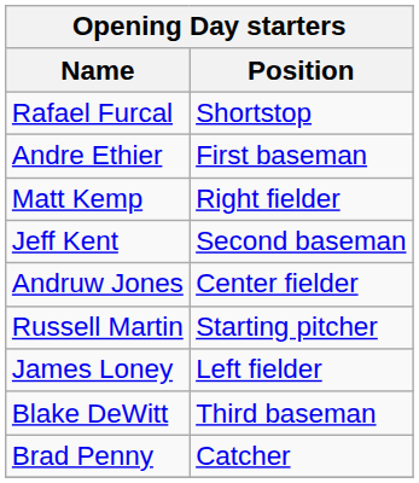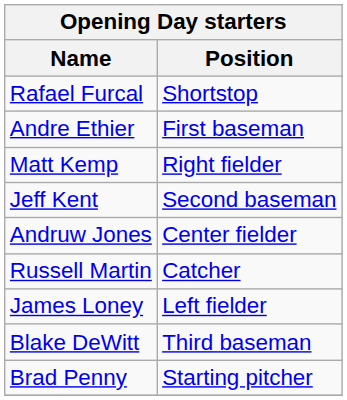Russell Martin | Position: Starting pitcher -> Catcher
Brad Penny | Position: Catcher -> Starting pitcher
